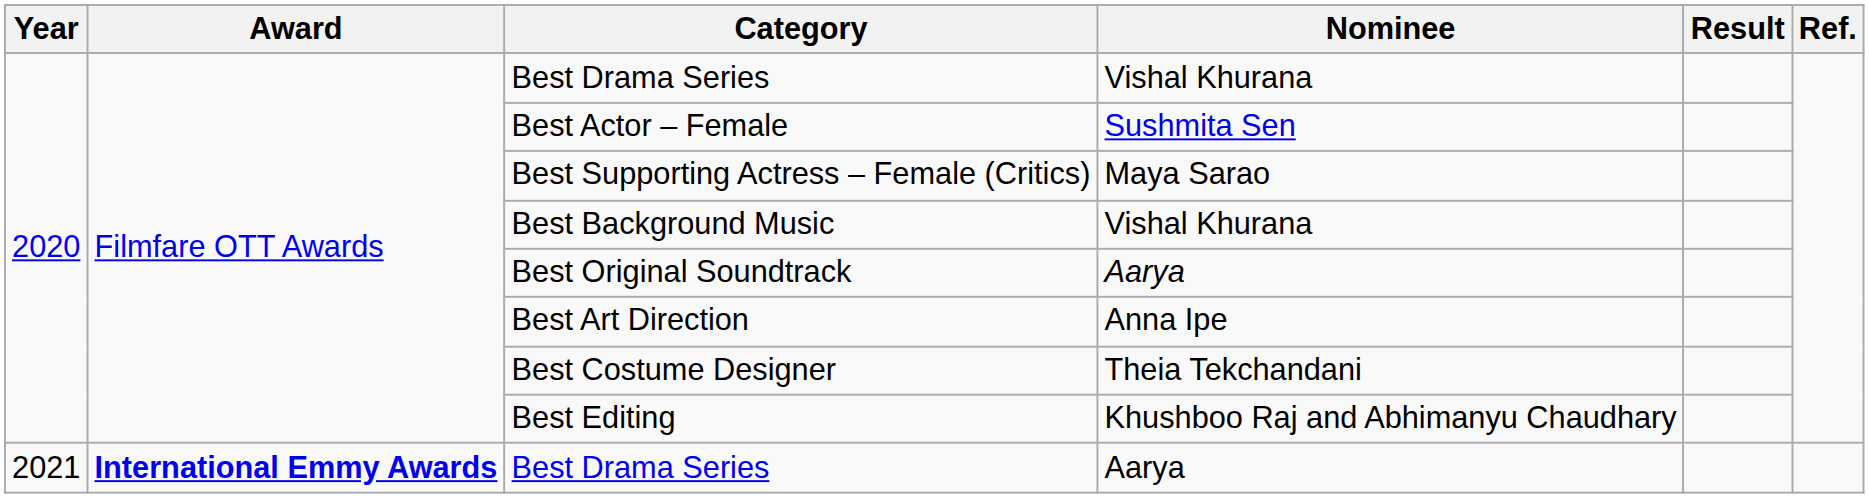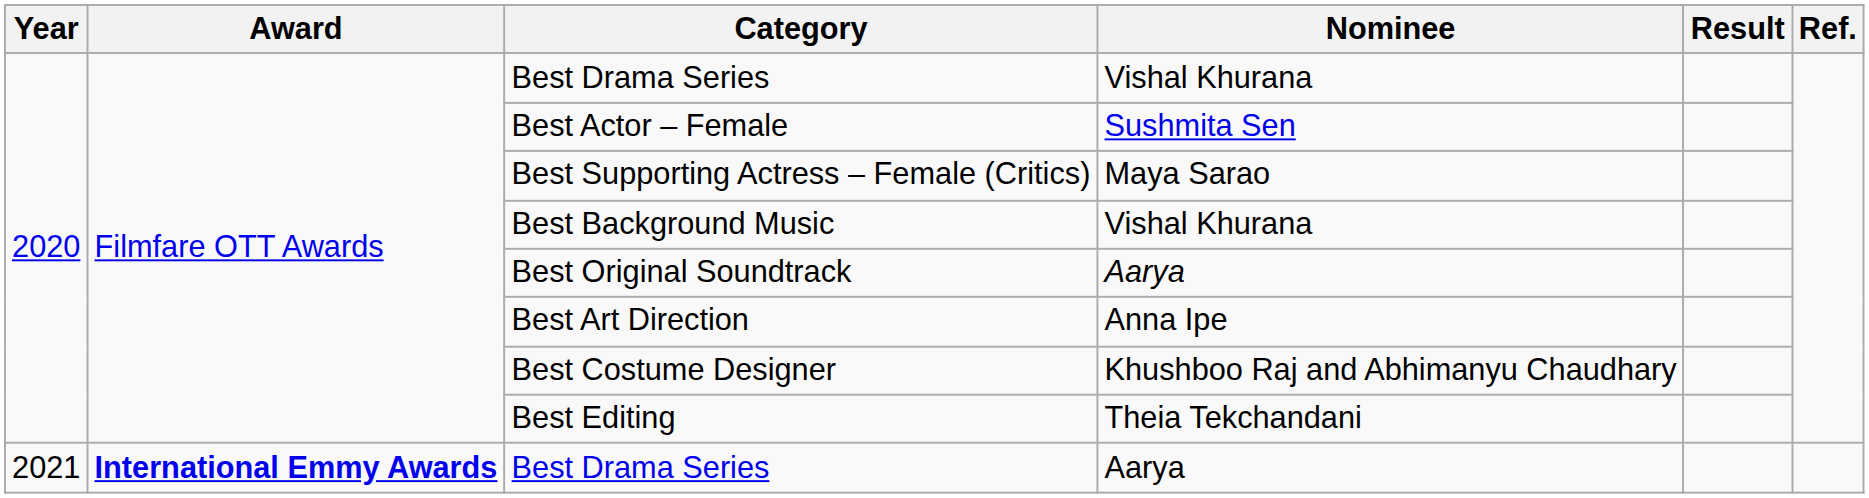Best Costume Designer | Nominee: Theia Tekchandani -> Khushboo Raj and Abhimanyu Chaudhary
Best Editing | Nominee: Khushboo Raj and Abhimanyu Chaudhary -> Theia Tekchandani
